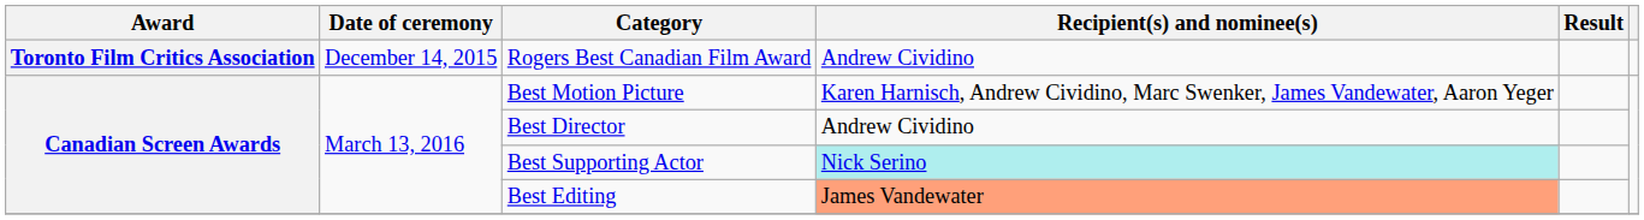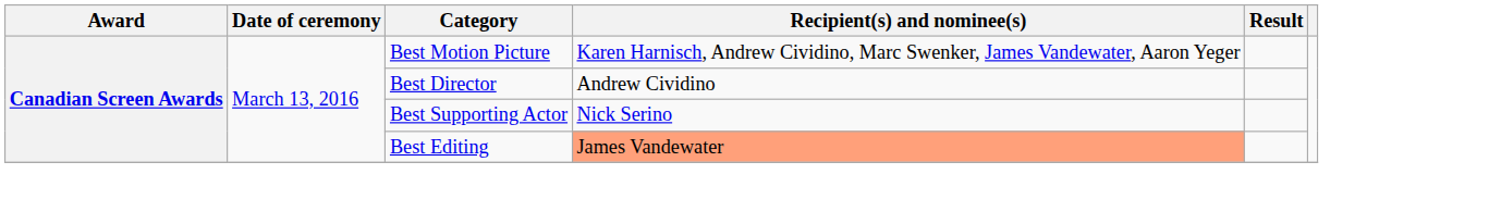- row: Toronto Film Critics Association | December 14, 2015 | Rogers Best Canadian Film Award | Andrew Cividino
Best Supporting Actor | Recipient(s) and nominee(s): paleturquoise background -> no background
